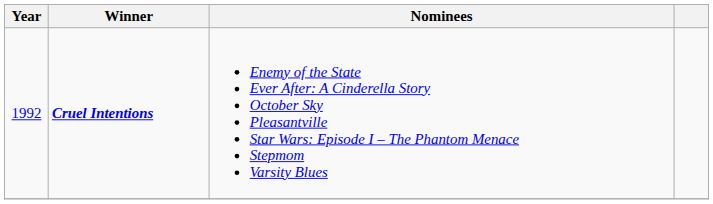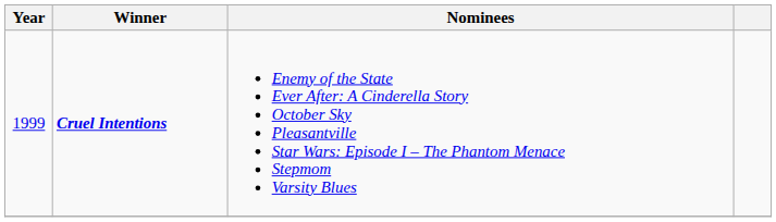Cruel Intentions | Year: 1992 -> 1999
